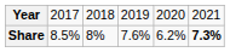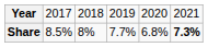Share | column 4: 7.6% -> 7.7%
Share | column 5: 6.2% -> 6.8%
